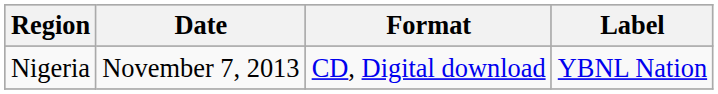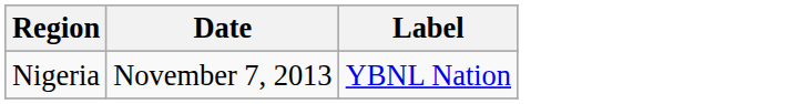- column: Format | CD, Digital download
